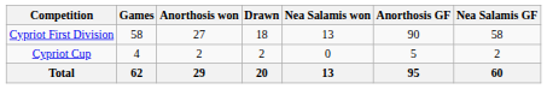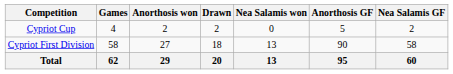rows swapped: Cypriot First Division <-> Cypriot Cup
